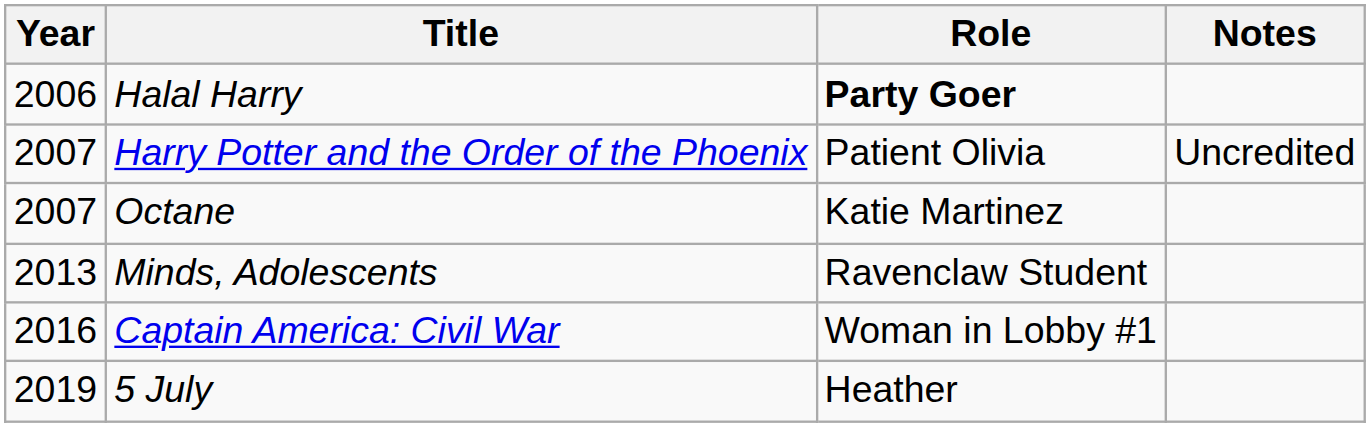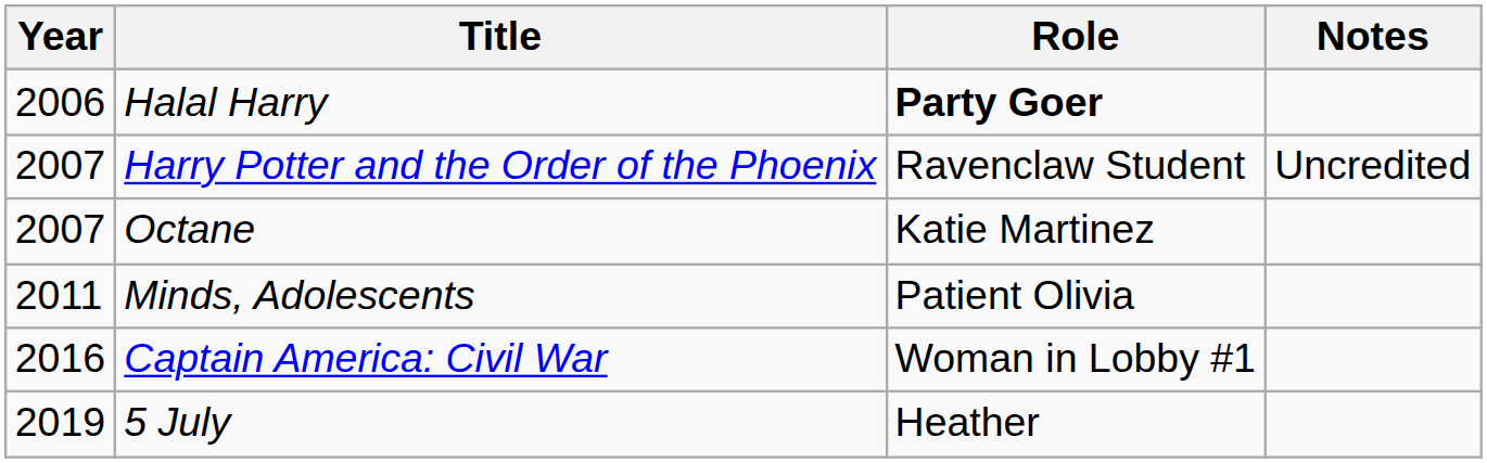Harry Potter and the Order of the Phoenix | Role: Patient Olivia -> Ravenclaw Student
Minds, Adolescents | Year: 2013 -> 2011
Minds, Adolescents | Role: Ravenclaw Student -> Patient Olivia
